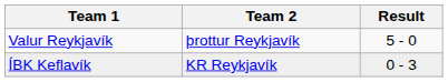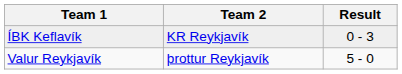rows swapped: Valur Reykjavík <-> ÍBK Keflavík
